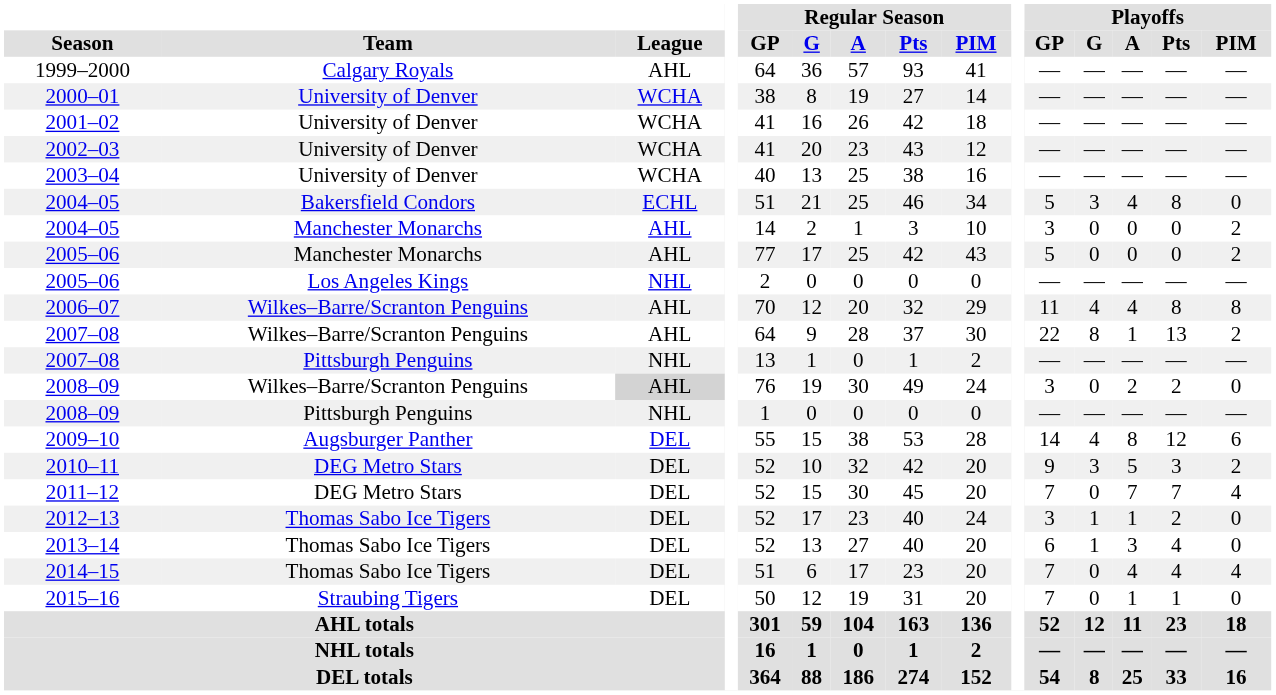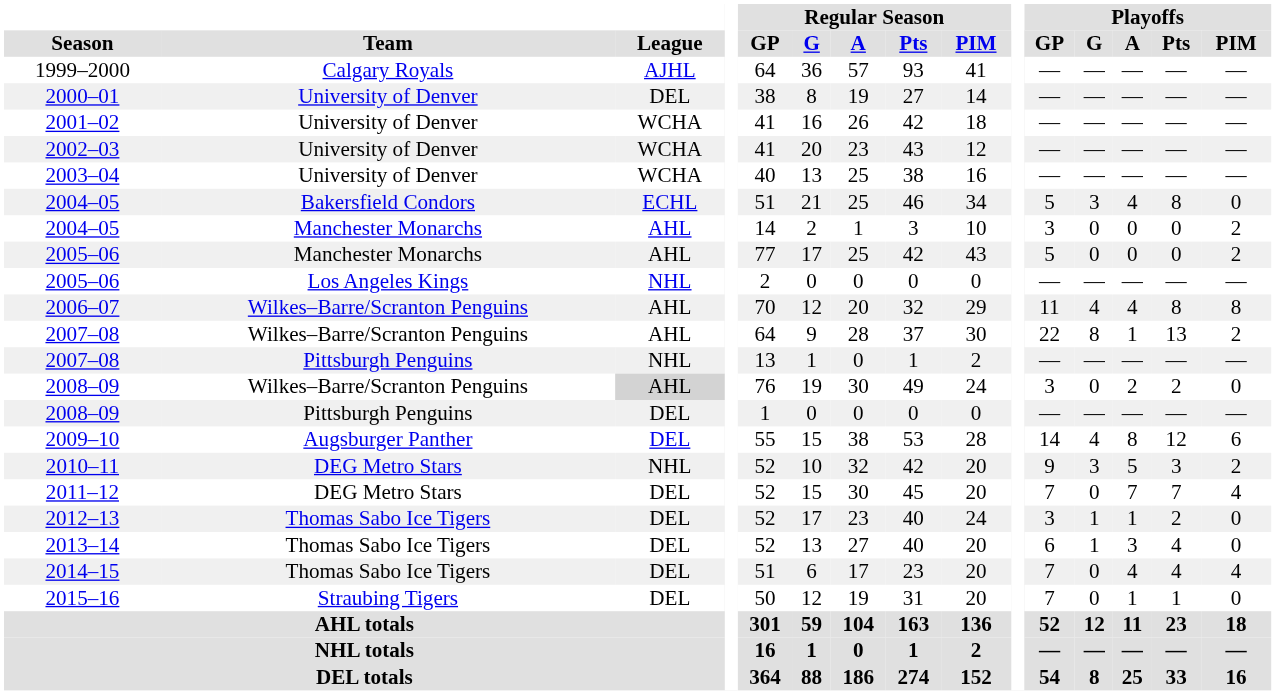1999–2000 | League: AHL -> AJHL
2000–01 | League: WCHA -> DEL
2008–09 / Pittsburgh Penguins | League: NHL -> DEL
2010–11 | League: DEL -> NHL
